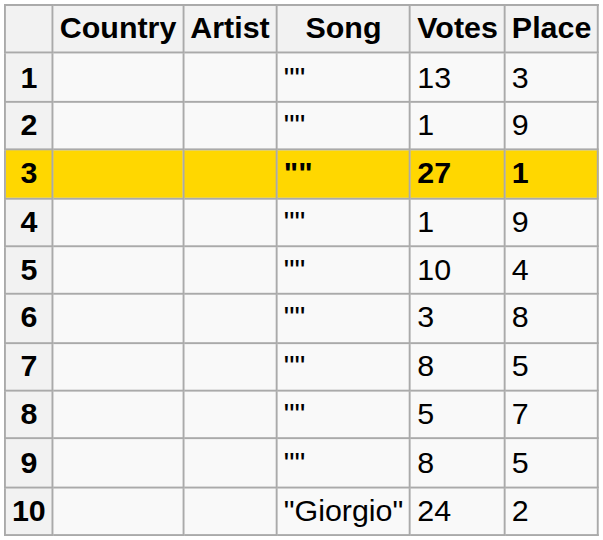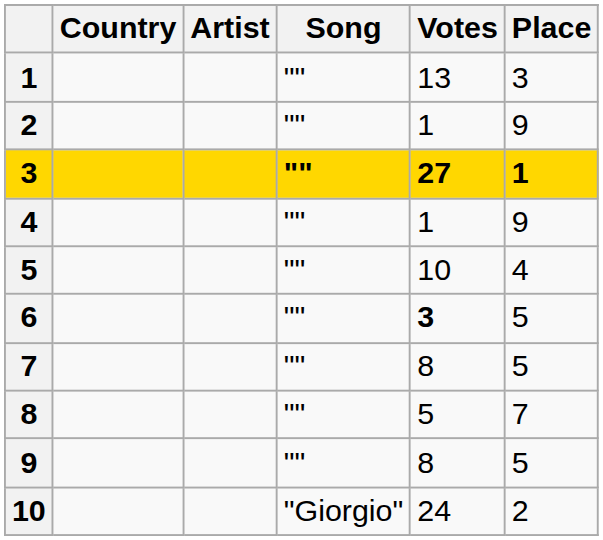6 | Votes: normal -> bold
6 | Place: 8 -> 5
